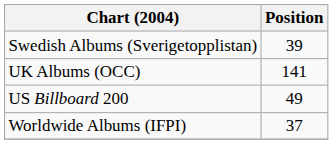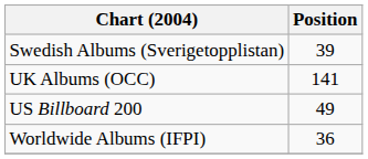Worldwide Albums (IFPI) | Position: 37 -> 36
